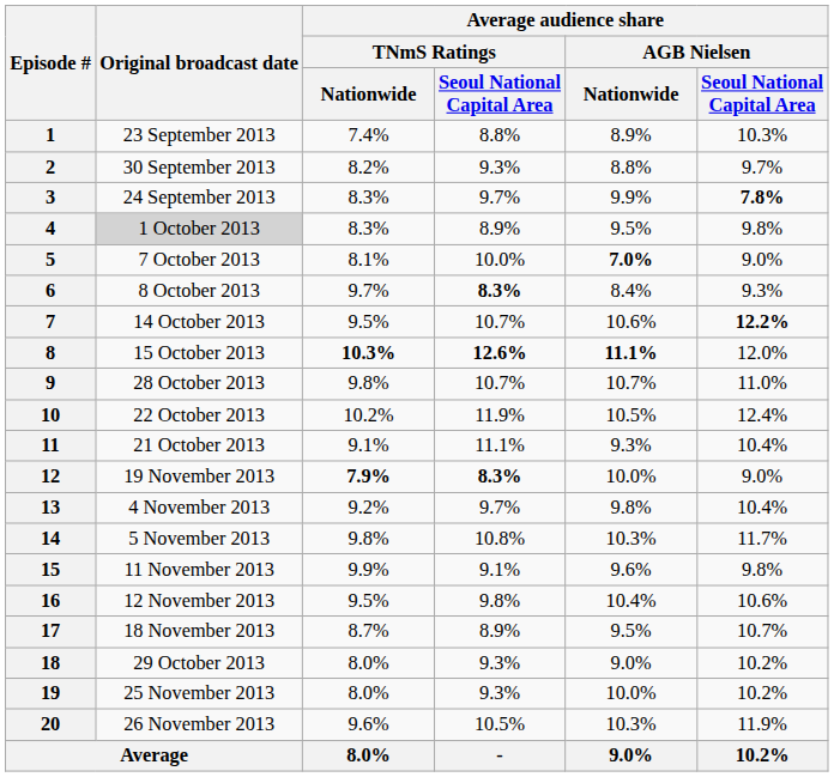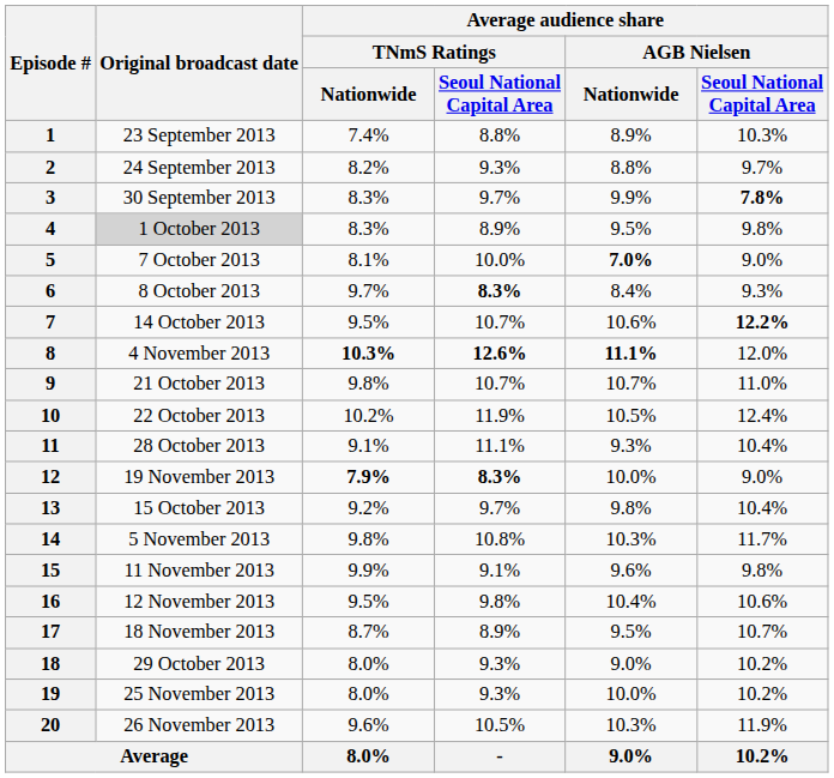2 | Original broadcast date: 30 September 2013 -> 24 September 2013
3 | Original broadcast date: 24 September 2013 -> 30 September 2013
8 | Original broadcast date: 15 October 2013 -> 4 November 2013
9 | Original broadcast date: 28 October 2013 -> 21 October 2013
11 | Original broadcast date: 21 October 2013 -> 28 October 2013
13 | Original broadcast date: 4 November 2013 -> 15 October 2013
